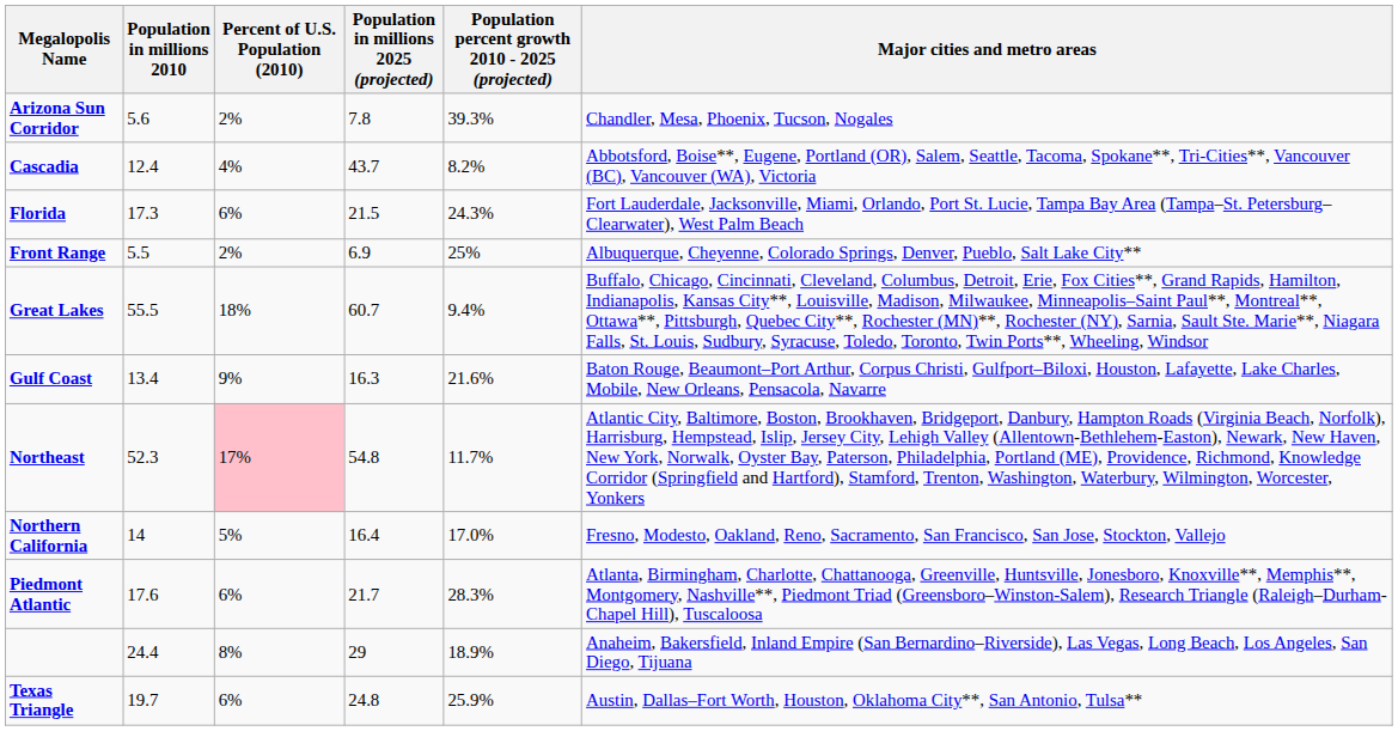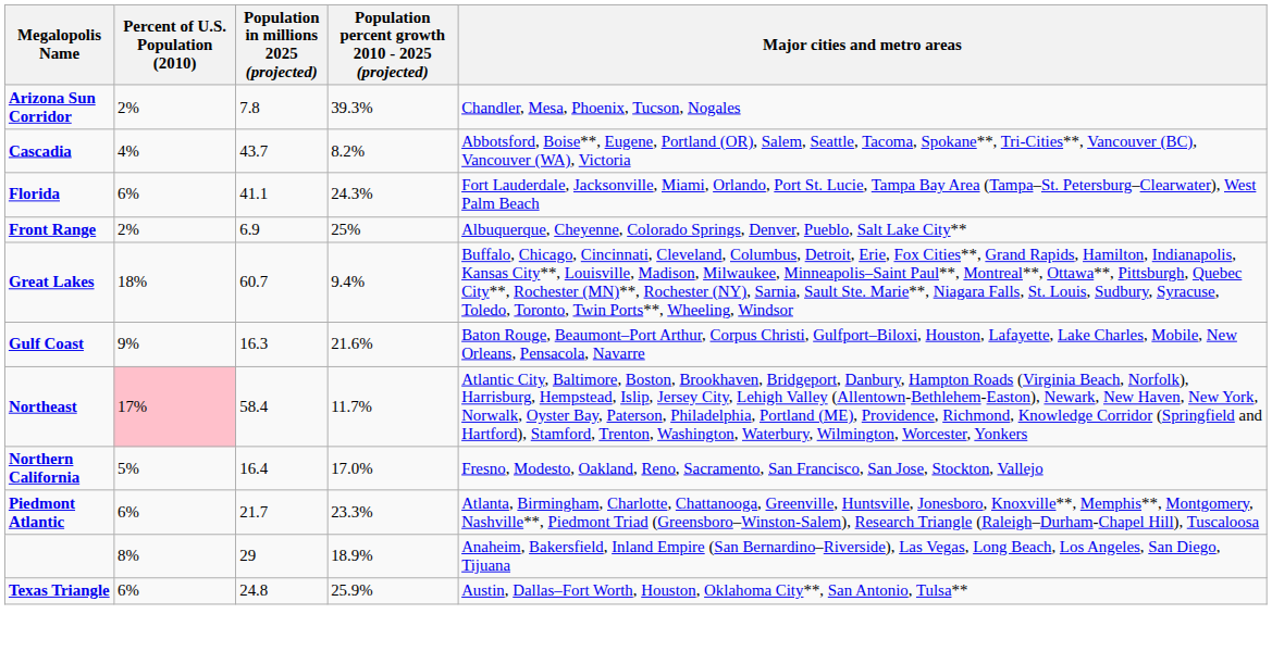- column: Population in millions 2010 | 5.6 | 12.4 | 17.3 | 5.5 | 55.5 | 13.4 | 52.3 | 14 | 17.6 | 24.4 | 19.7
Florida | Population in millions 2025 (projected): 21.5 -> 41.1
Northeast | Population in millions 2025 (projected): 54.8 -> 58.4
Piedmont Atlantic | Population percent growth 2010 - 2025 (projected): 28.3% -> 23.3%
